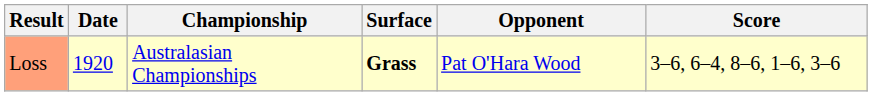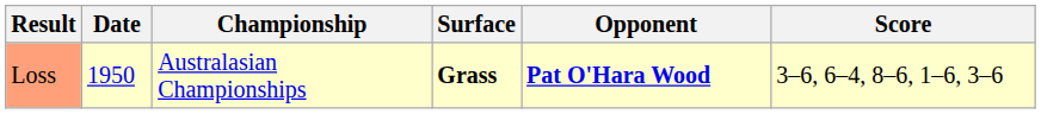Loss | Date: 1920 -> 1950
Loss | Opponent: normal -> bold
